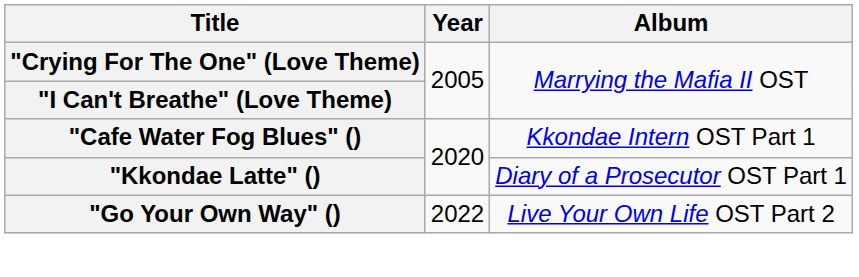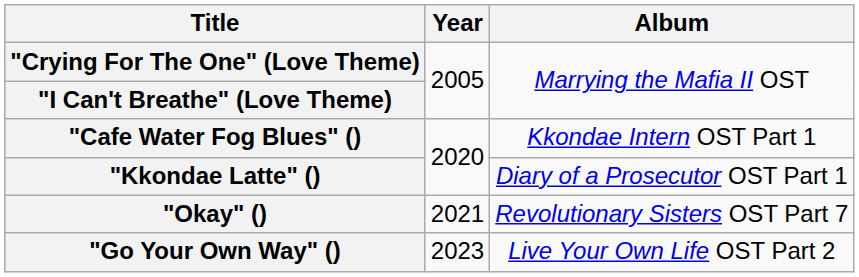+ row: "Okay" () | 2021 | Revolutionary Sisters OST Part 7
"Go Your Own Way" () | Year: 2022 -> 2023
